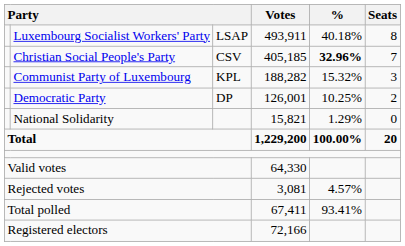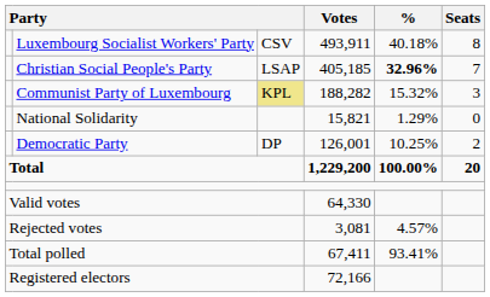Luxembourg Socialist Workers' Party | column 3: LSAP -> CSV
Christian Social People's Party | column 3: CSV -> LSAP
Communist Party of Luxembourg | column 3: no background -> khaki background
rows swapped: Democratic Party <-> National Solidarity
